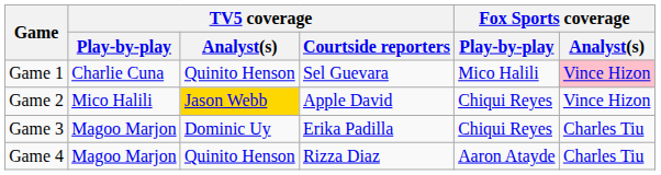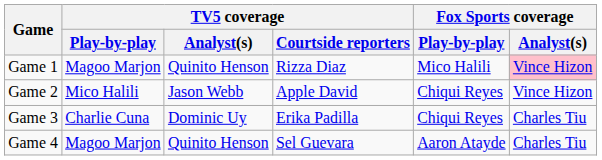Game 1 | TV5 coverage / Play-by-play: Charlie Cuna -> Magoo Marjon
Game 1 | TV5 coverage / Courtside reporters: Sel Guevara -> Rizza Diaz
Game 2 | TV5 coverage / Analyst(s): gold background -> no background
Game 3 | TV5 coverage / Play-by-play: Magoo Marjon -> Charlie Cuna
Game 4 | TV5 coverage / Courtside reporters: Rizza Diaz -> Sel Guevara
